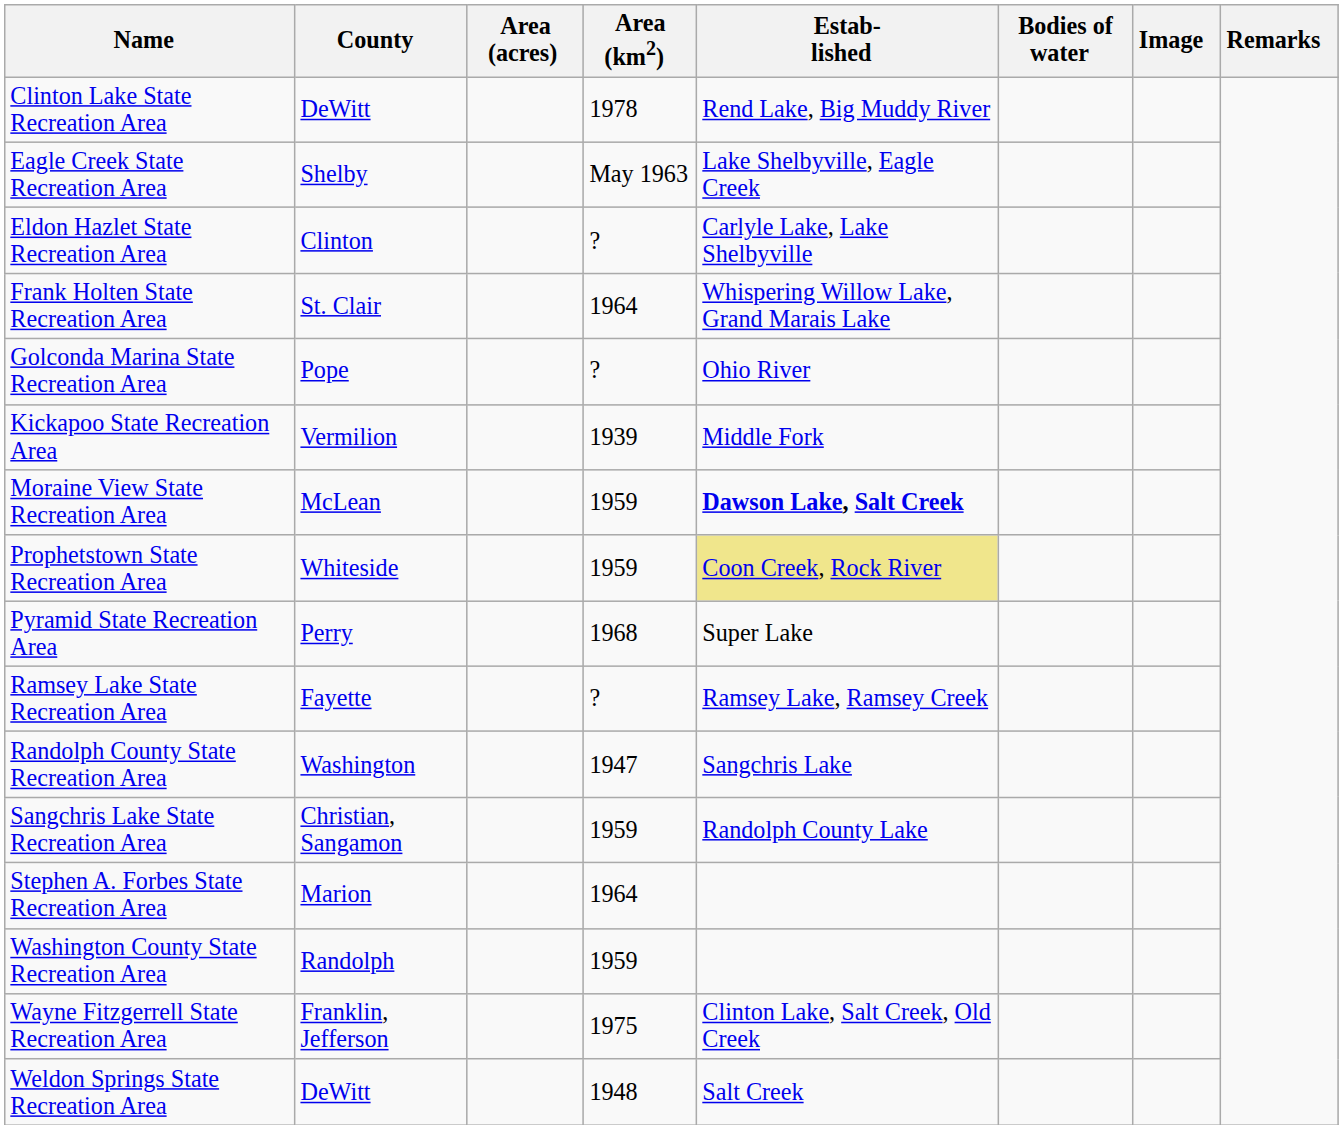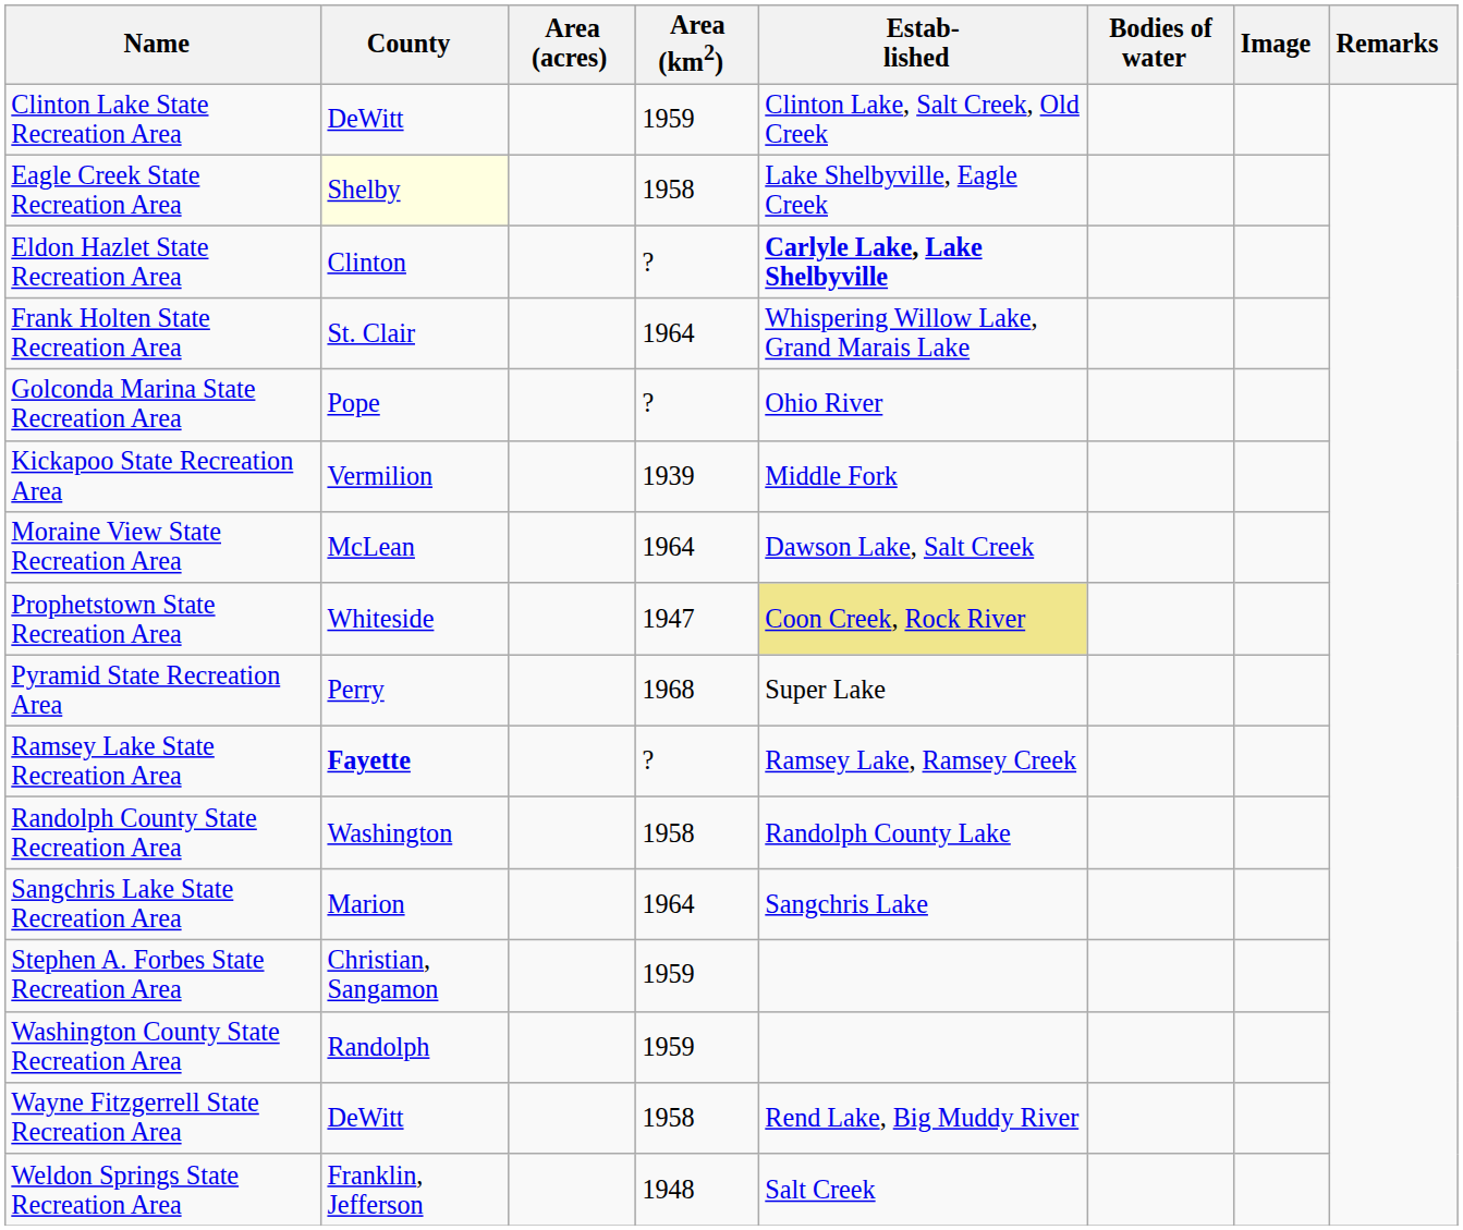Clinton Lake State Recreation Area | Area (km2): 1978 -> 1959
Clinton Lake State Recreation Area | Estab- lished: Rend Lake, Big Muddy River -> Clinton Lake, Salt Creek, Old Creek
Eagle Creek State Recreation Area | County: no background -> lightyellow background
Eagle Creek State Recreation Area | Area (km2): May 1963 -> 1958
Eldon Hazlet State Recreation Area | Estab- lished: normal -> bold
Moraine View State Recreation Area | Area (km2): 1959 -> 1964
Moraine View State Recreation Area | Estab- lished: bold -> normal
Prophetstown State Recreation Area | Area (km2): 1959 -> 1947
Ramsey Lake State Recreation Area | County: normal -> bold
Randolph County State Recreation Area | Area (km2): 1947 -> 1958
Randolph County State Recreation Area | Estab- lished: Sangchris Lake -> Randolph County Lake
Sangchris Lake State Recreation Area | County: Christian, Sangamon -> Marion
Sangchris Lake State Recreation Area | Area (km2): 1959 -> 1964
Sangchris Lake State Recreation Area | Estab- lished: Randolph County Lake -> Sangchris Lake
Stephen A. Forbes State Recreation Area | County: Marion -> Christian, Sangamon
Stephen A. Forbes State Recreation Area | Area (km2): 1964 -> 1959
Wayne Fitzgerrell State Recreation Area | County: Franklin, Jefferson -> DeWitt
Wayne Fitzgerrell State Recreation Area | Area (km2): 1975 -> 1958
Wayne Fitzgerrell State Recreation Area | Estab- lished: Clinton Lake, Salt Creek, Old Creek -> Rend Lake, Big Muddy River
Weldon Springs State Recreation Area | County: DeWitt -> Franklin, Jefferson
